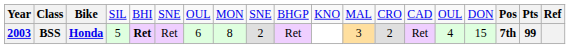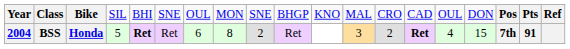BSS | column 1: 2003 -> 2004
BSS | column 14: normal -> bold
BSS | column 18: 99 -> 91
